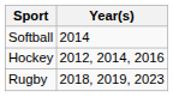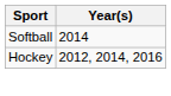- row: Rugby | 2018, 2019, 2023
